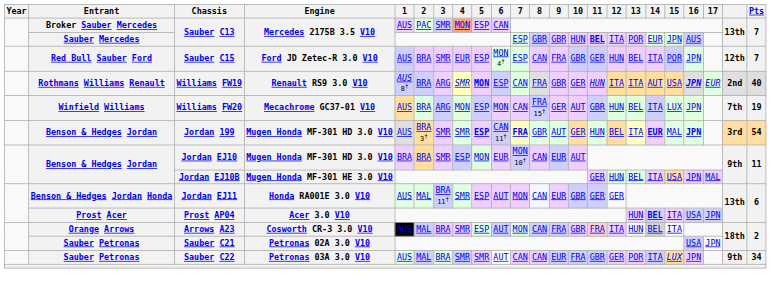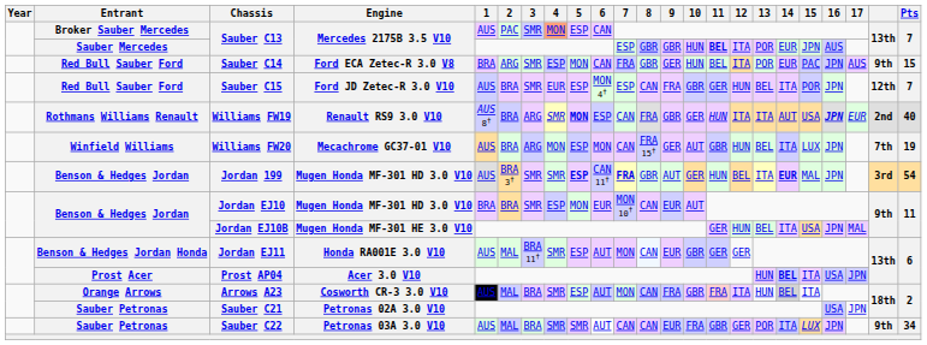+ row: Red Bull Sauber Ford | Sauber C14 | Ford ECA Zetec-R 3.0 V8 | BRA | ARG | SMR | ESP | MON | CAN | FRA | GBR | GER | HUN | BEL | ITA | POR | EUR | PAC | JPN | AUS | 9th | 15
Jordan 199 | 16: bold -> normal
